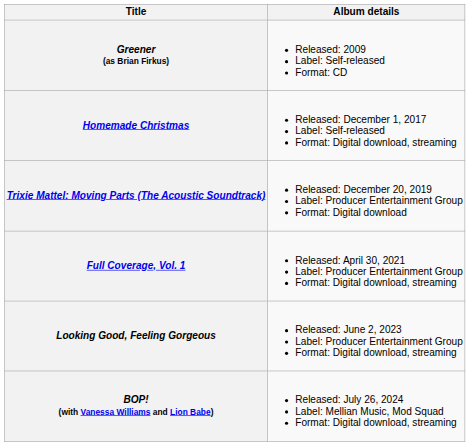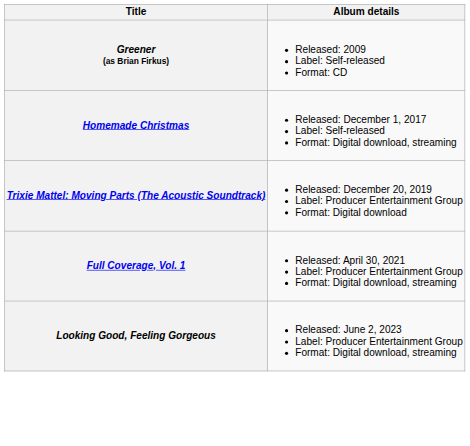- row: BOP! (with Vanessa Williams and Lion Babe) | Released: July 26, 2024 Label: Mellian Music, Mod Squad Format: Digital download, streaming
